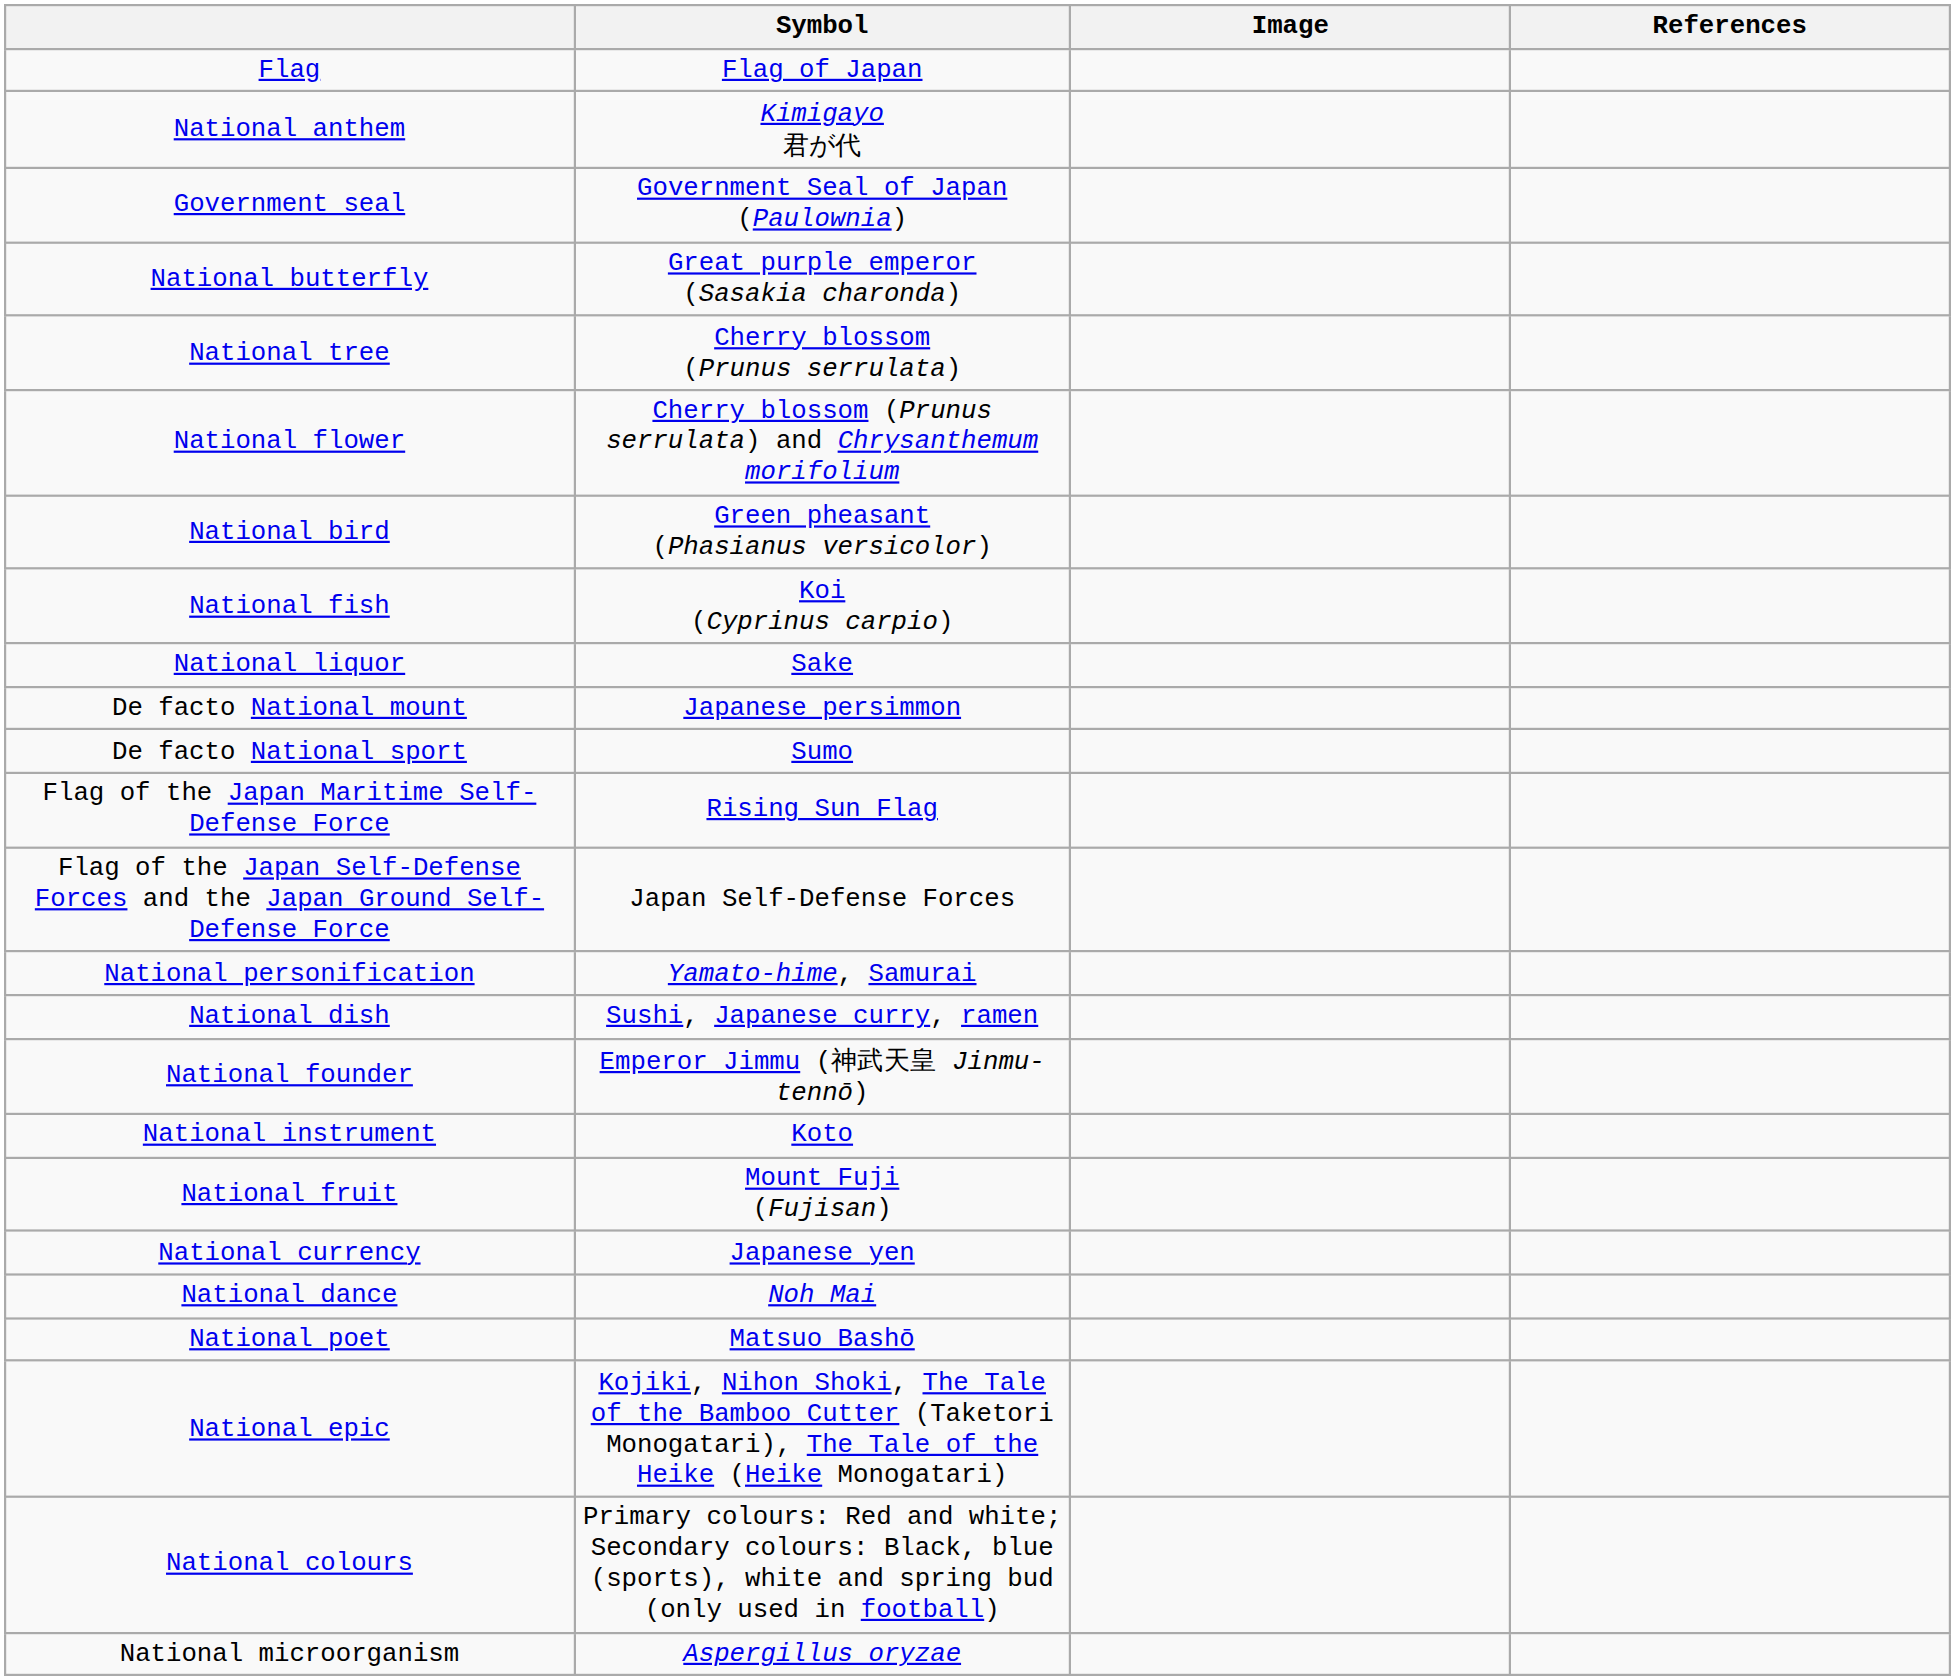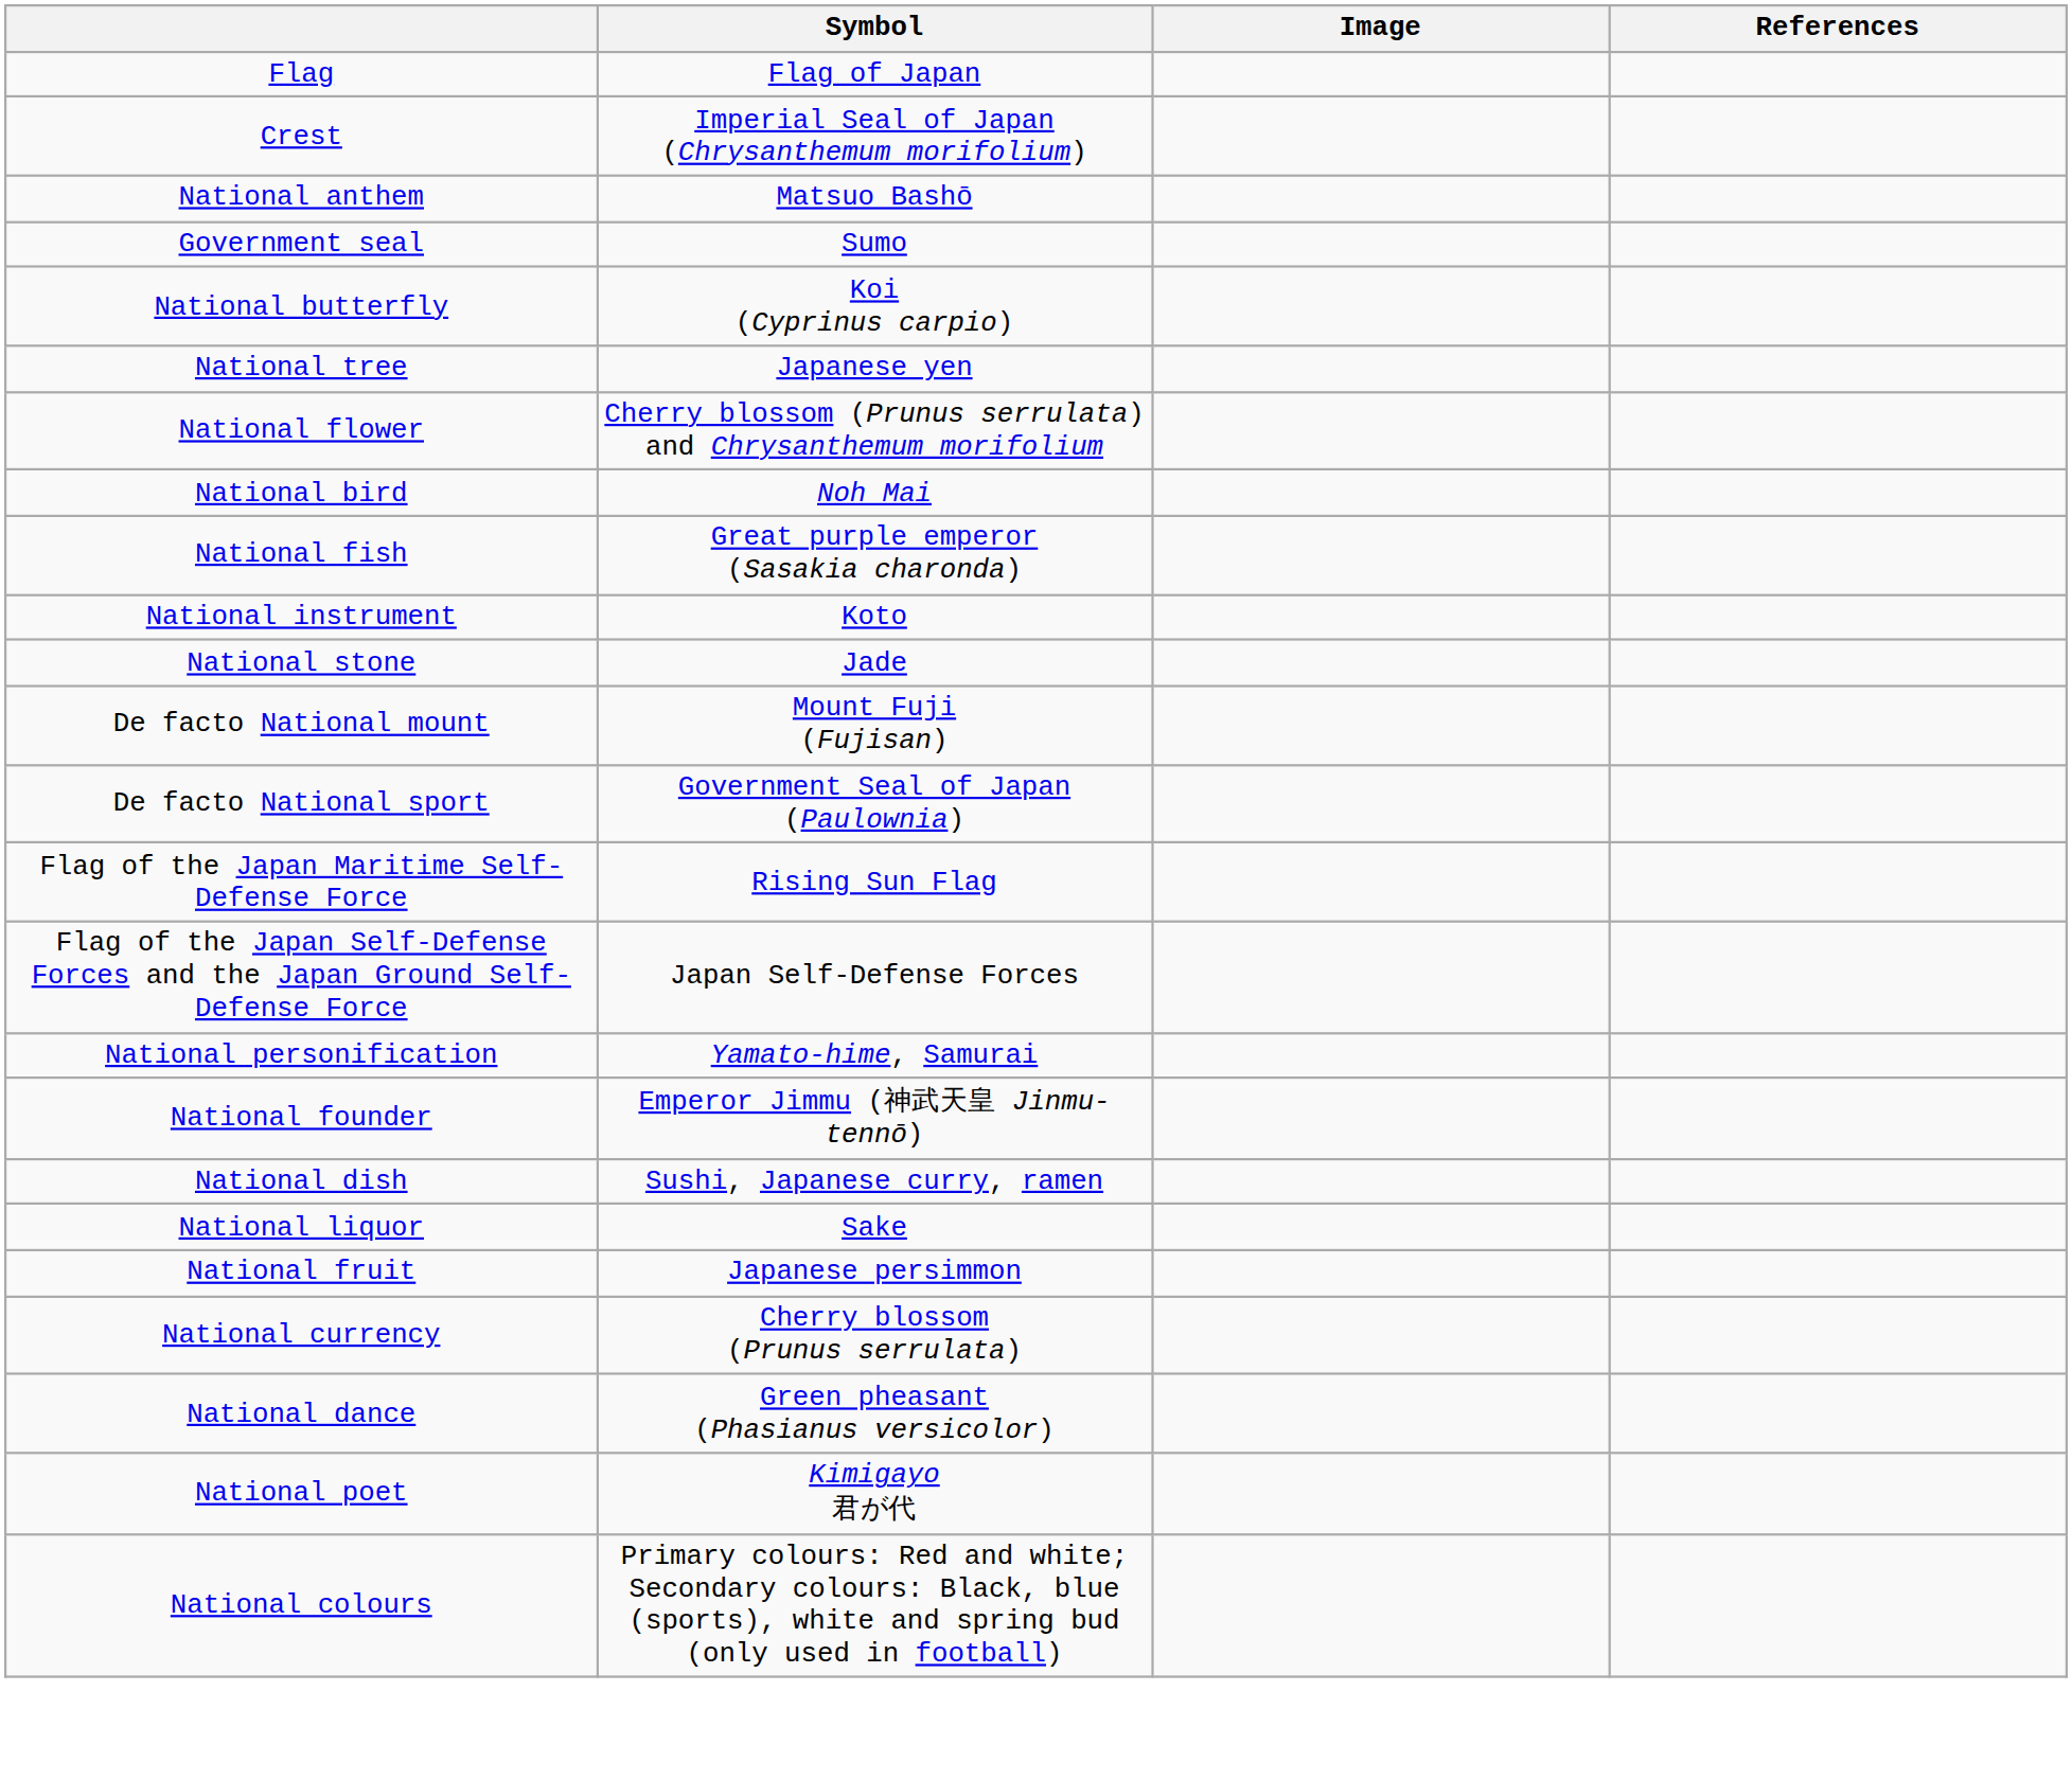+ row: Crest | Imperial Seal of Japan (Chrysanthemum morifolium)
National anthem | Symbol: Kimigayo 君が代 -> Matsuo Bashō
Government seal | Symbol: Government Seal of Japan (Paulownia) -> Sumo
National butterfly | Symbol: Great purple emperor (Sasakia charonda) -> Koi (Cyprinus carpio)
National tree | Symbol: Cherry blossom (Prunus serrulata) -> Japanese yen
National bird | Symbol: Green pheasant (Phasianus versicolor) -> Noh Mai
National fish | Symbol: Koi (Cyprinus carpio) -> Great purple emperor (Sasakia charonda)
rows swapped: National instrument <-> National liquor
+ row: National stone | Jade
De facto National mount | Symbol: Japanese persimmon -> Mount Fuji (Fujisan)
De facto National sport | Symbol: Sumo -> Government Seal of Japan (Paulownia)
rows swapped: National founder <-> National dish
National fruit | Symbol: Mount Fuji (Fujisan) -> Japanese persimmon
National currency | Symbol: Japanese yen -> Cherry blossom (Prunus serrulata)
National dance | Symbol: Noh Mai -> Green pheasant (Phasianus versicolor)
National poet | Symbol: Matsuo Bashō -> Kimigayo 君が代
- row: National epic | Kojiki, Nihon Shoki, The Tale of the Bamboo Cutter (Taketori Monogatari), The Tale of the Heike (Heike Monogatari)
- row: National microorganism | Aspergillus oryzae
